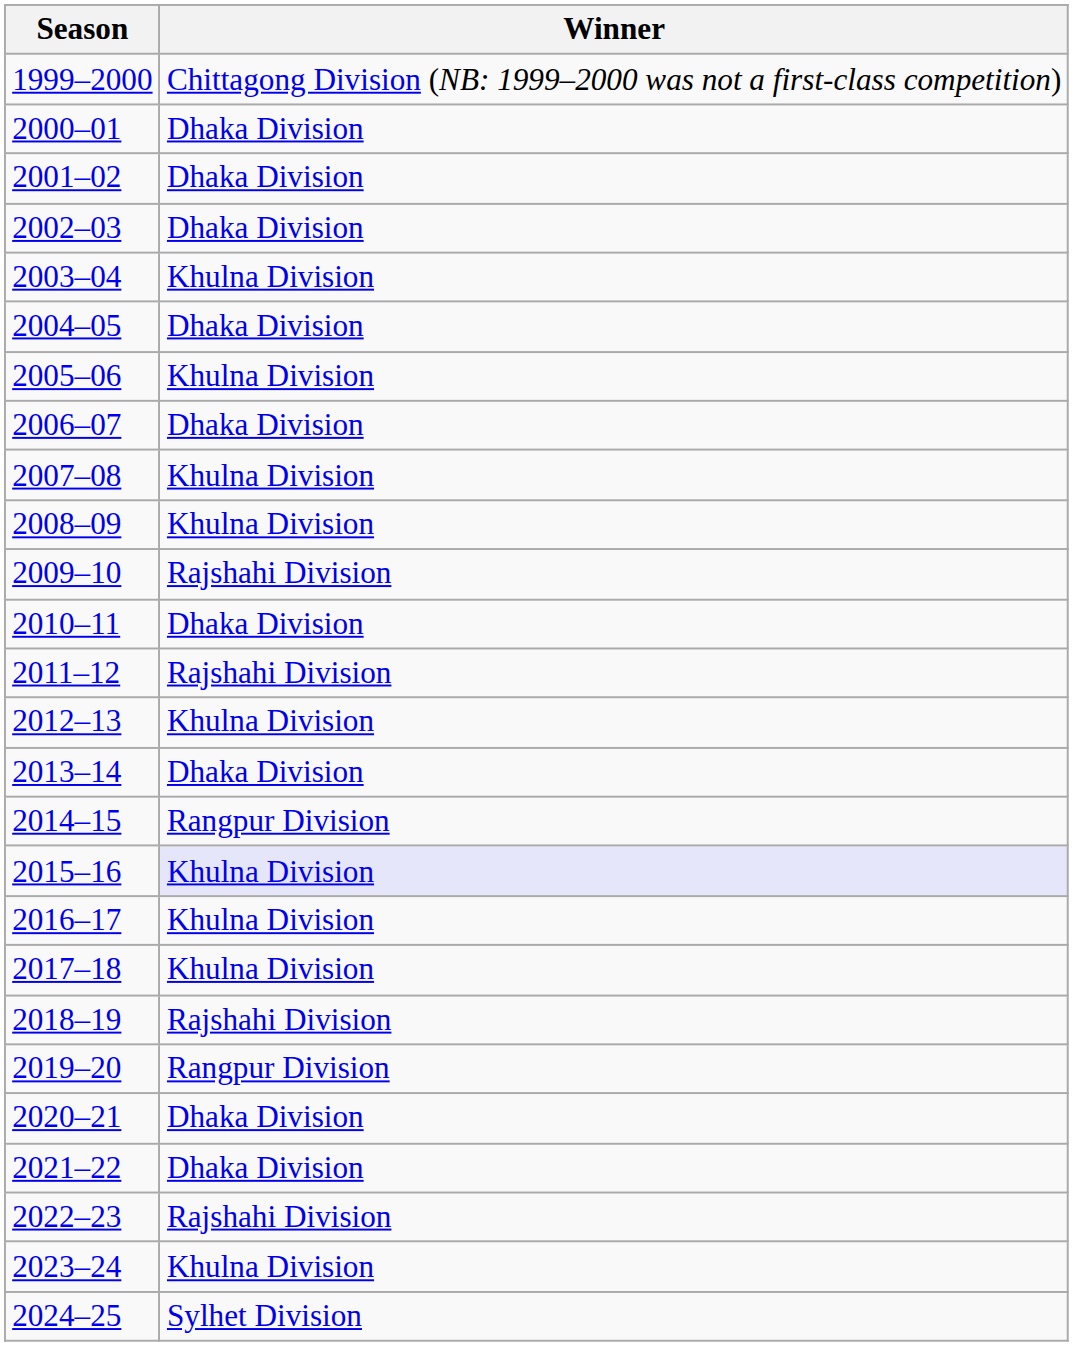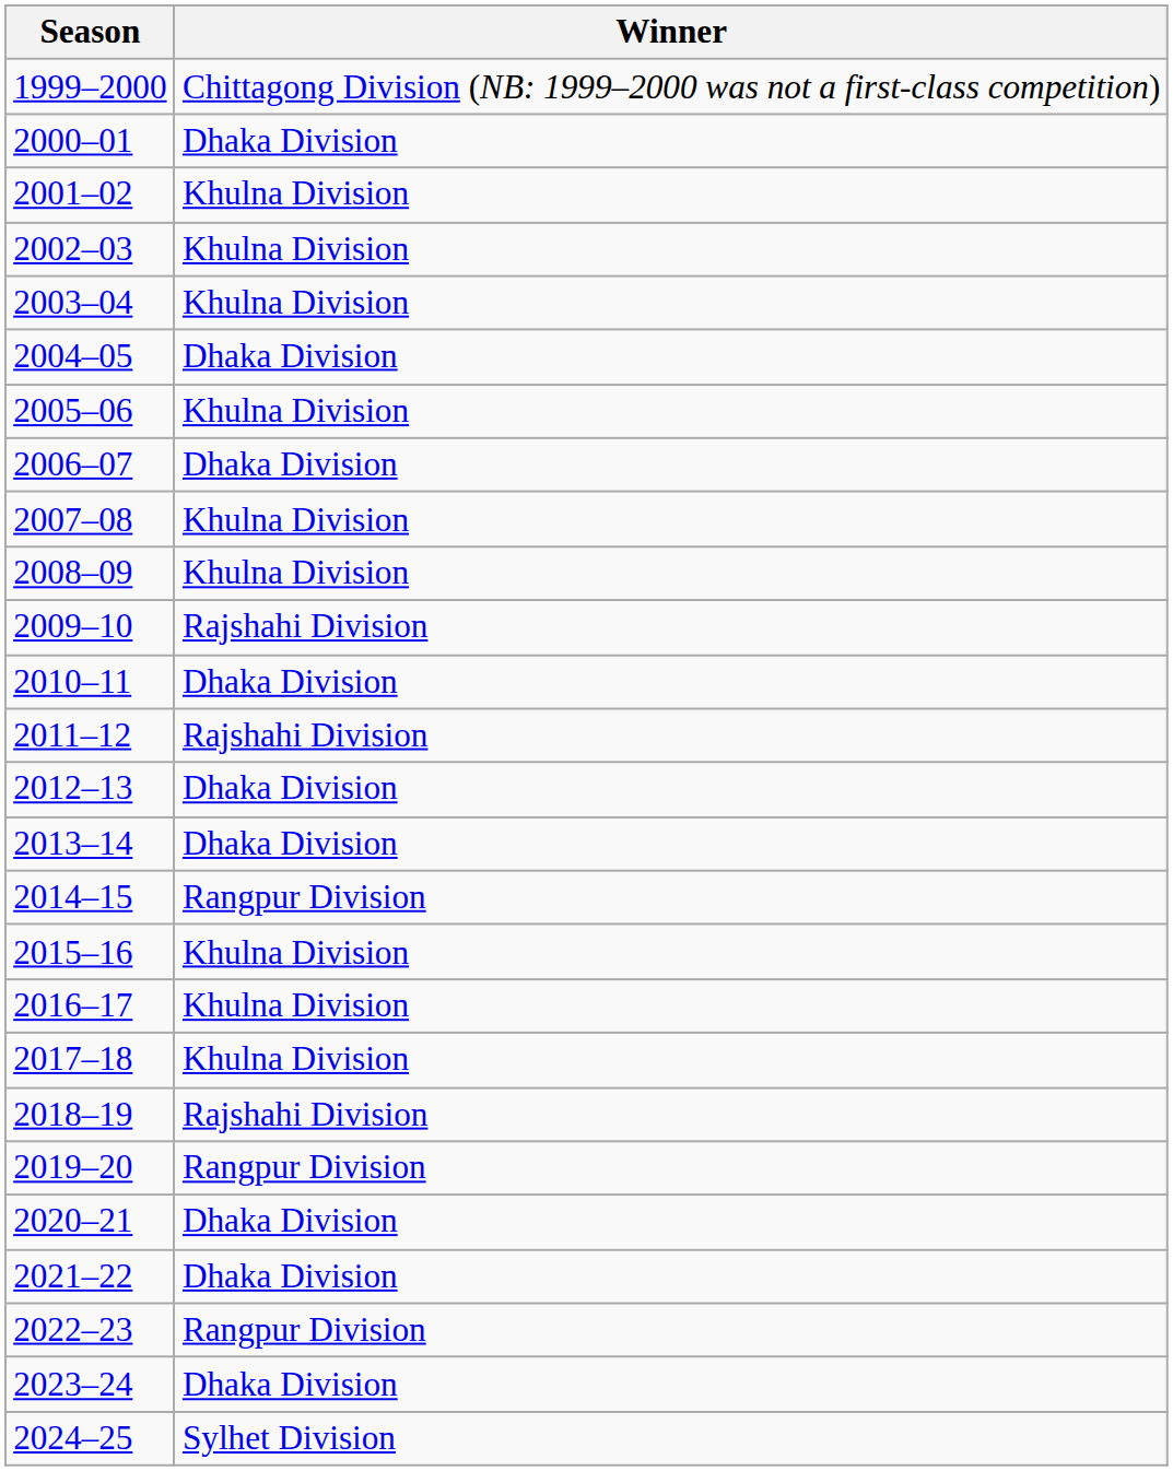2001–02 | Winner: Dhaka Division -> Khulna Division
2002–03 | Winner: Dhaka Division -> Khulna Division
2012–13 | Winner: Khulna Division -> Dhaka Division
2015–16 | Winner: lavender background -> no background
2022–23 | Winner: Rajshahi Division -> Rangpur Division
2023–24 | Winner: Khulna Division -> Dhaka Division
